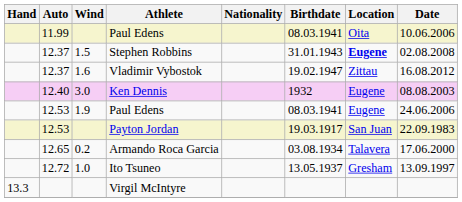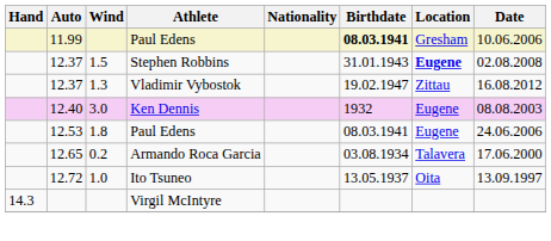11.99 / Paul Edens | Birthdate: normal -> bold
11.99 / Paul Edens | Location: Oita -> Gresham
Vladimir Vybostok | Wind: 1.6 -> 1.3
12.53 / Paul Edens | Wind: 1.9 -> 1.8
- row: 12.53 | Payton Jordan | 19.03.1917 | San Juan | 22.09.1983
Ito Tsuneo | Location: Gresham -> Oita
Virgil McIntyre | Hand: 13.3 -> 14.3
